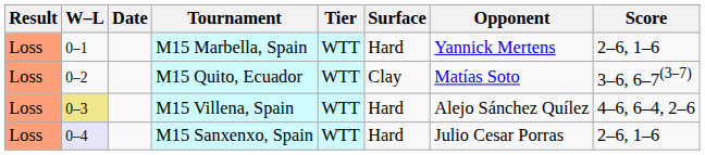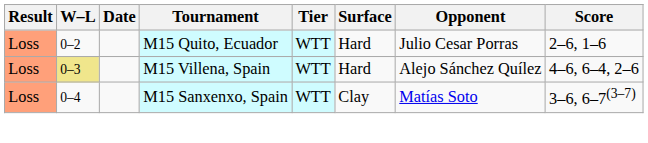- row: Loss | 0–1 | M15 Marbella, Spain | WTT | Hard | Yannick Mertens | 2–6, 1–6
M15 Quito, Ecuador | Surface: Clay -> Hard
M15 Quito, Ecuador | Opponent: Matías Soto -> Julio Cesar Porras
M15 Quito, Ecuador | Score: 3–6, 6–7(3–7) -> 2–6, 1–6
M15 Sanxenxo, Spain | W–L: lavender background -> no background
M15 Sanxenxo, Spain | Surface: Hard -> Clay
M15 Sanxenxo, Spain | Opponent: Julio Cesar Porras -> Matías Soto
M15 Sanxenxo, Spain | Score: 2–6, 1–6 -> 3–6, 6–7(3–7)
